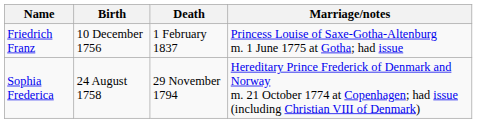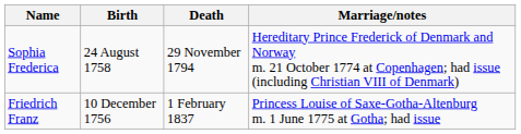rows swapped: Friedrich Franz <-> Sophia Frederica
